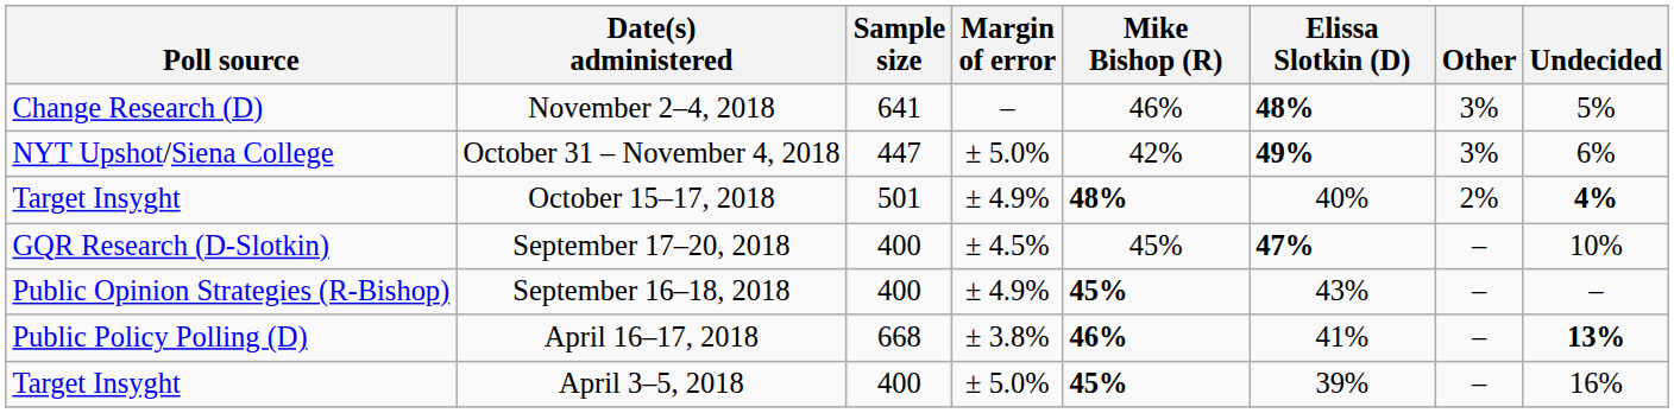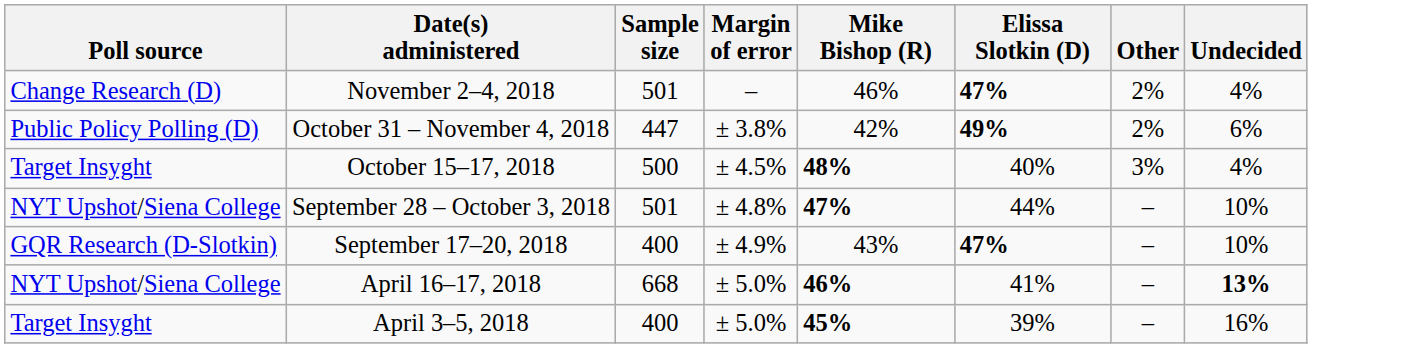November 2–4, 2018 | Sample size: 641 -> 501
November 2–4, 2018 | Elissa Slotkin (D): 48% -> 47%
November 2–4, 2018 | Other: 3% -> 2%
November 2–4, 2018 | Undecided: 5% -> 4%
October 31 – November 4, 2018 | Poll source: NYT Upshot/Siena College -> Public Policy Polling (D)
October 31 – November 4, 2018 | Margin of error: ± 5.0% -> ± 3.8%
October 31 – November 4, 2018 | Other: 3% -> 2%
October 15–17, 2018 | Sample size: 501 -> 500
October 15–17, 2018 | Margin of error: ± 4.9% -> ± 4.5%
October 15–17, 2018 | Other: 2% -> 3%
October 15–17, 2018 | Undecided: bold -> normal
+ row: NYT Upshot/Siena College | September 28 – October 3, 2018 | 501 | ± 4.8% | 47% | 44% | – | 10%
September 17–20, 2018 | Margin of error: ± 4.5% -> ± 4.9%
September 17–20, 2018 | Mike Bishop (R): 45% -> 43%
- row: Public Opinion Strategies (R-Bishop) | September 16–18, 2018 | 400 | ± 4.9% | 45% | 43% | – | –
April 16–17, 2018 | Poll source: Public Policy Polling (D) -> NYT Upshot/Siena College
April 16–17, 2018 | Margin of error: ± 3.8% -> ± 5.0%
